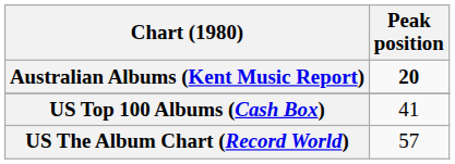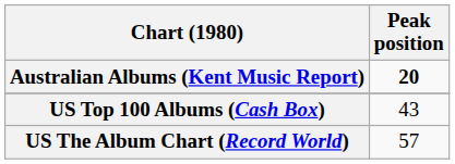US Top 100 Albums (Cash Box) | Peak position: 41 -> 43
